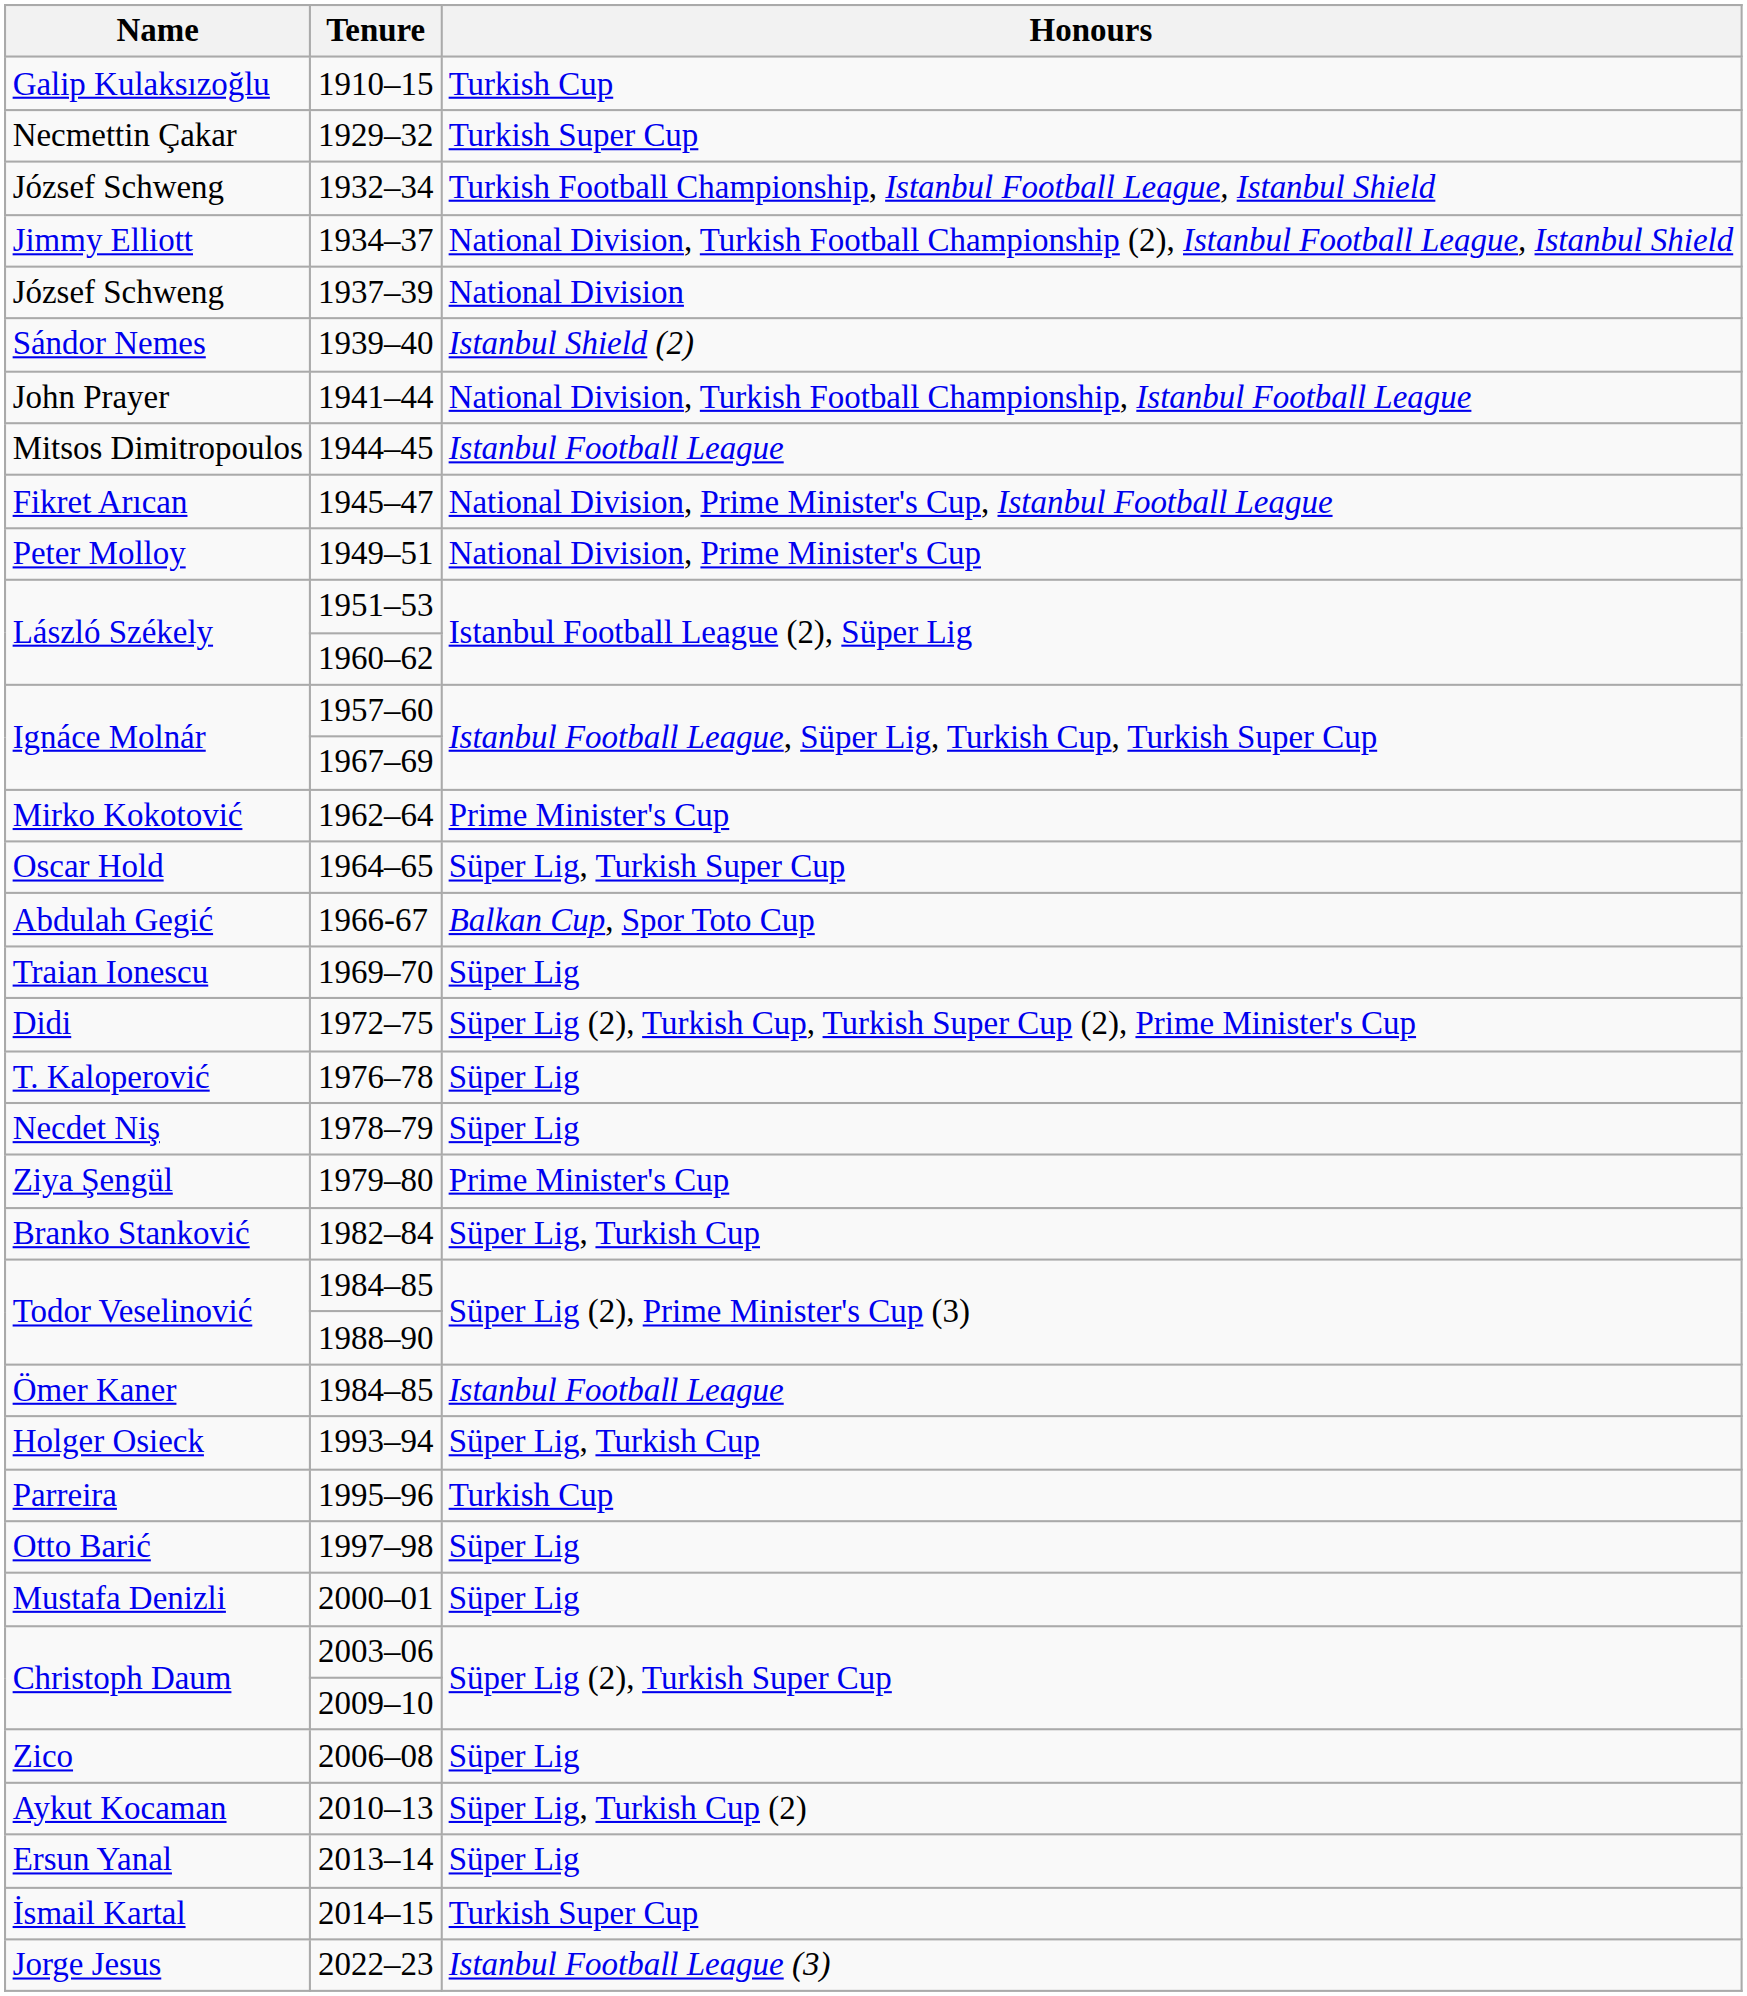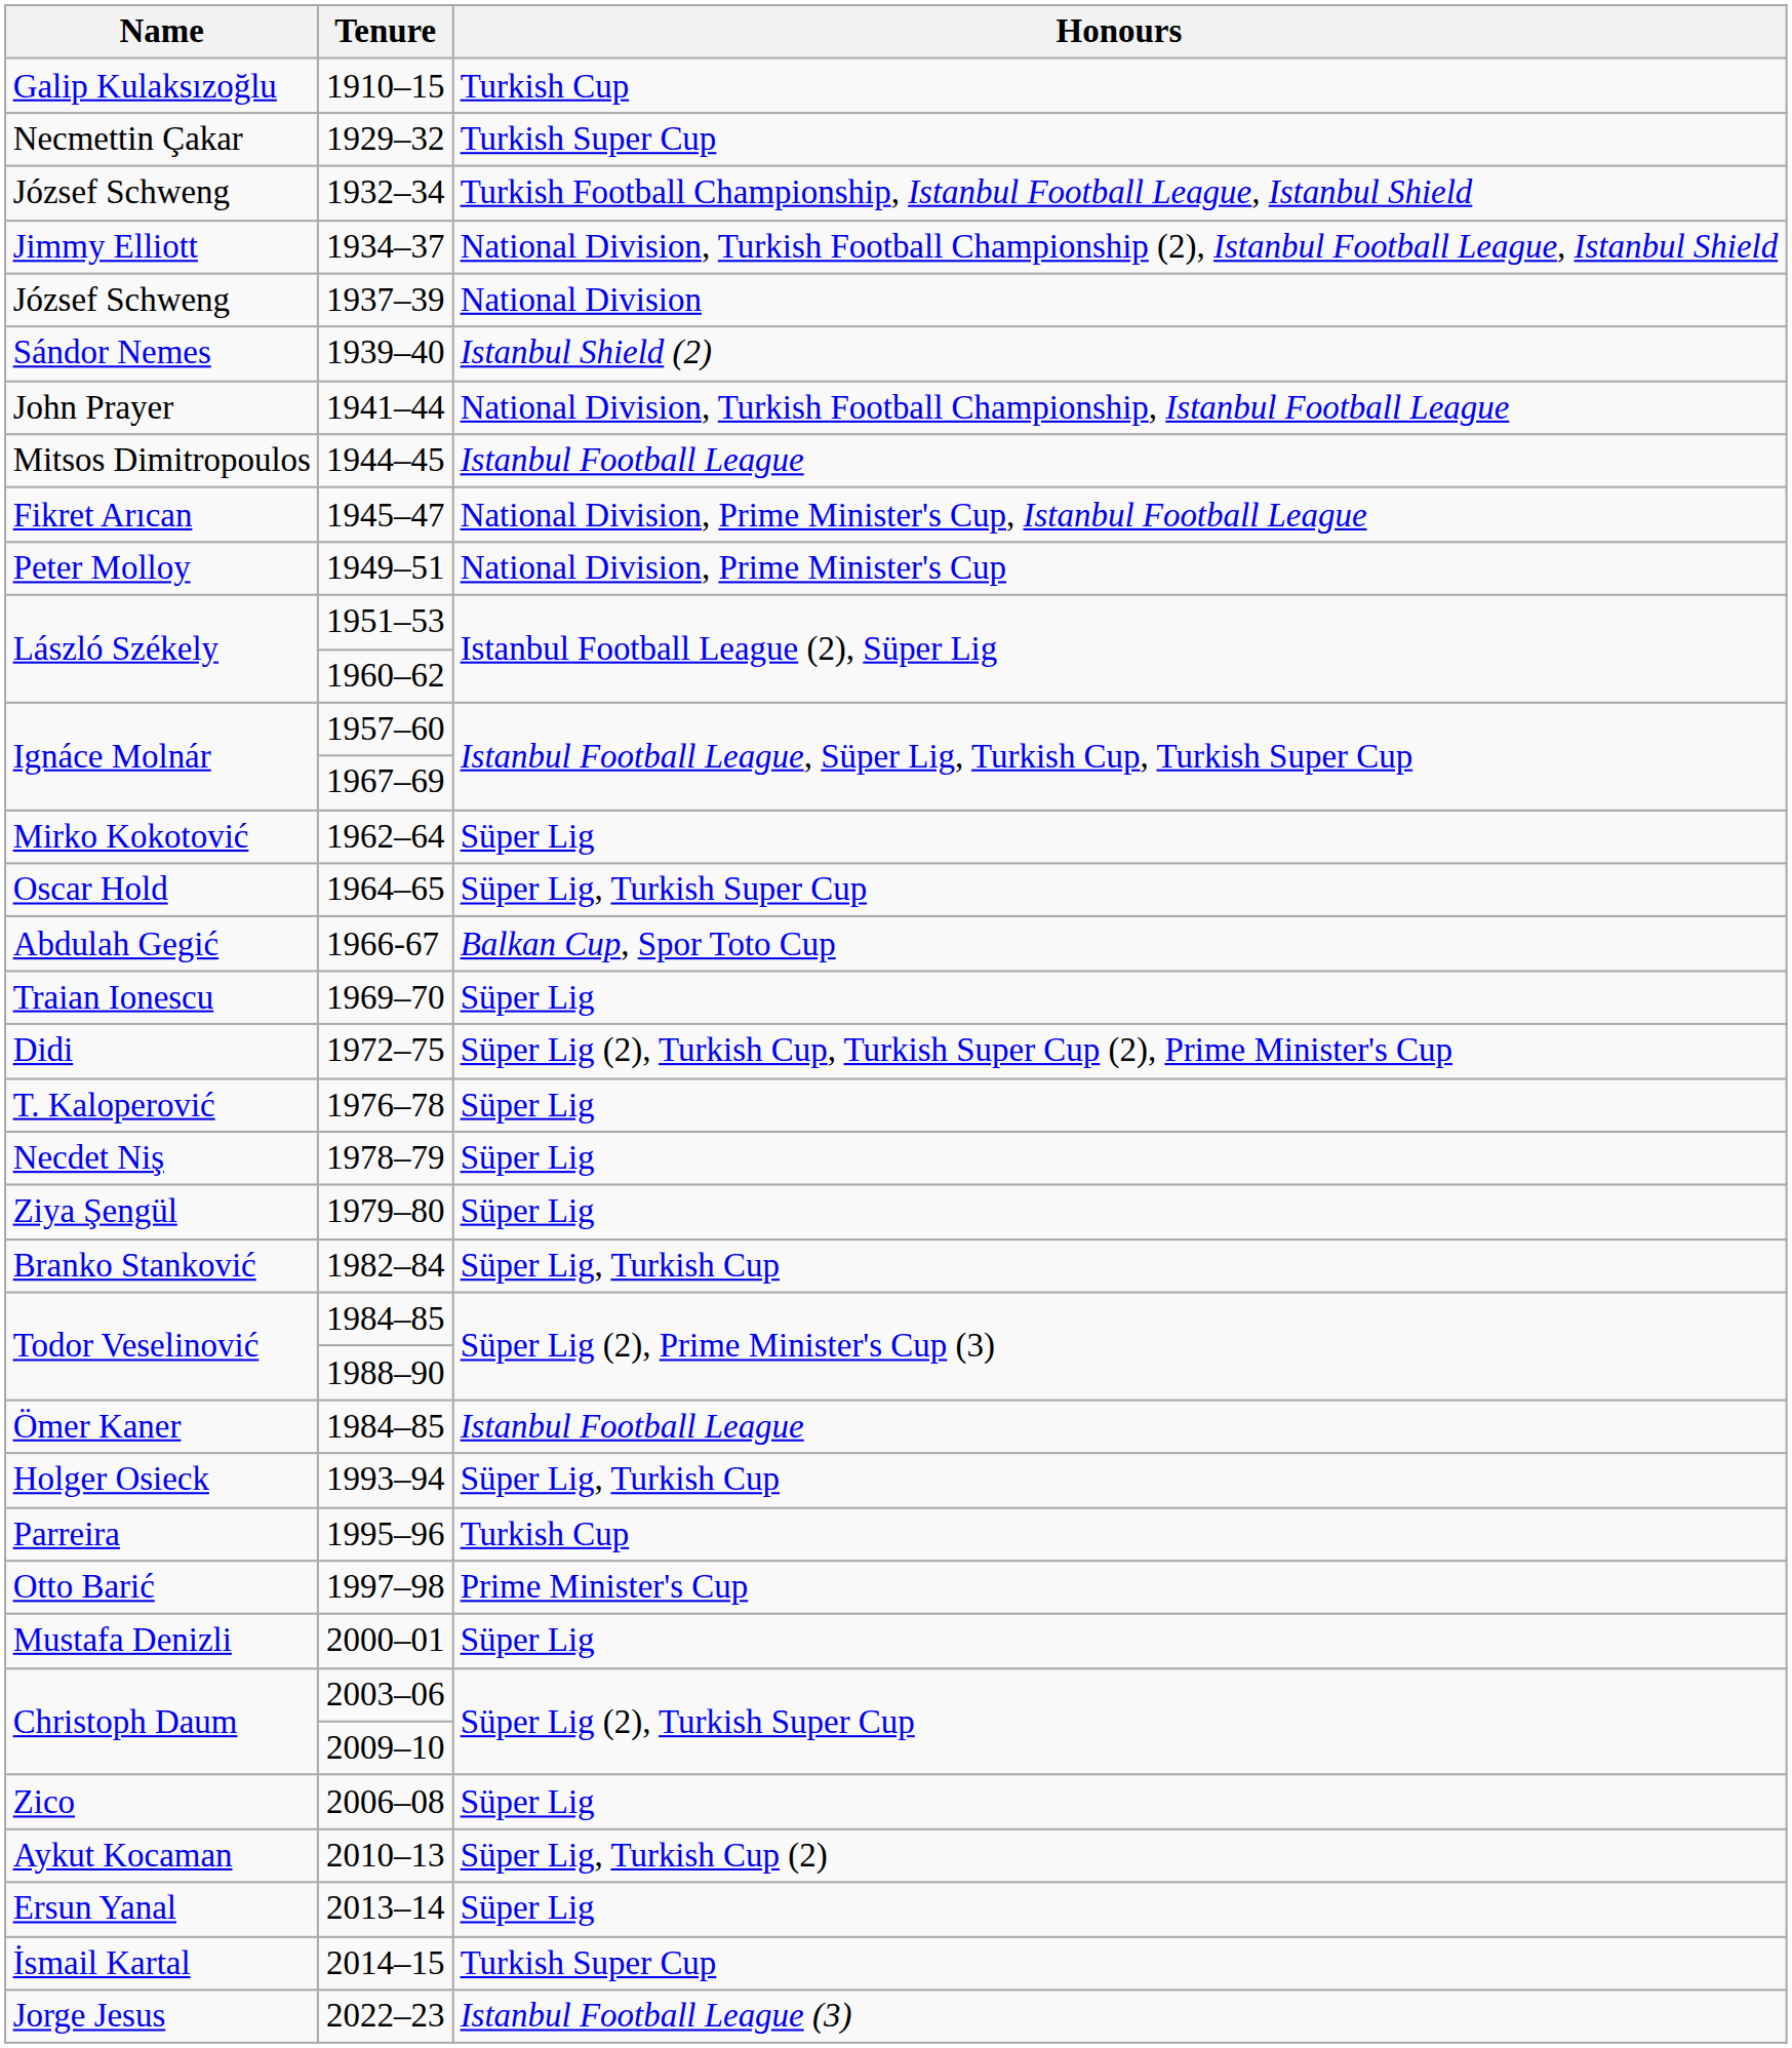1962–64 | Honours: Prime Minister's Cup -> Süper Lig
1979–80 | Honours: Prime Minister's Cup -> Süper Lig
1997–98 | Honours: Süper Lig -> Prime Minister's Cup
